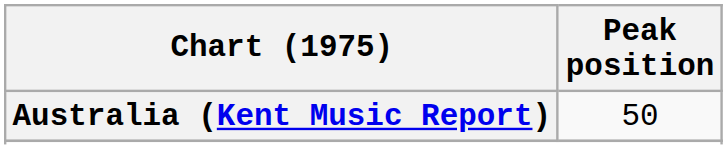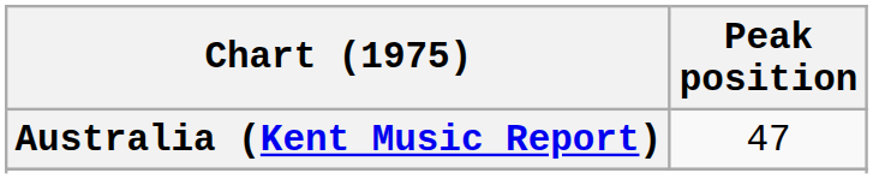Australia (Kent Music Report) | Peak position: 50 -> 47
